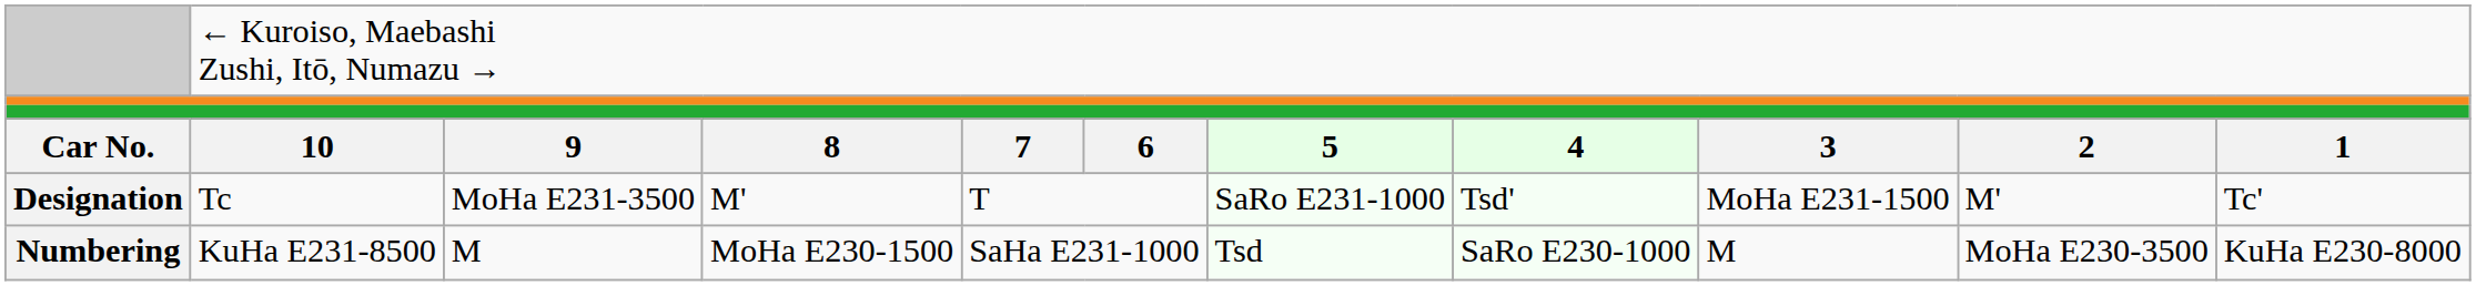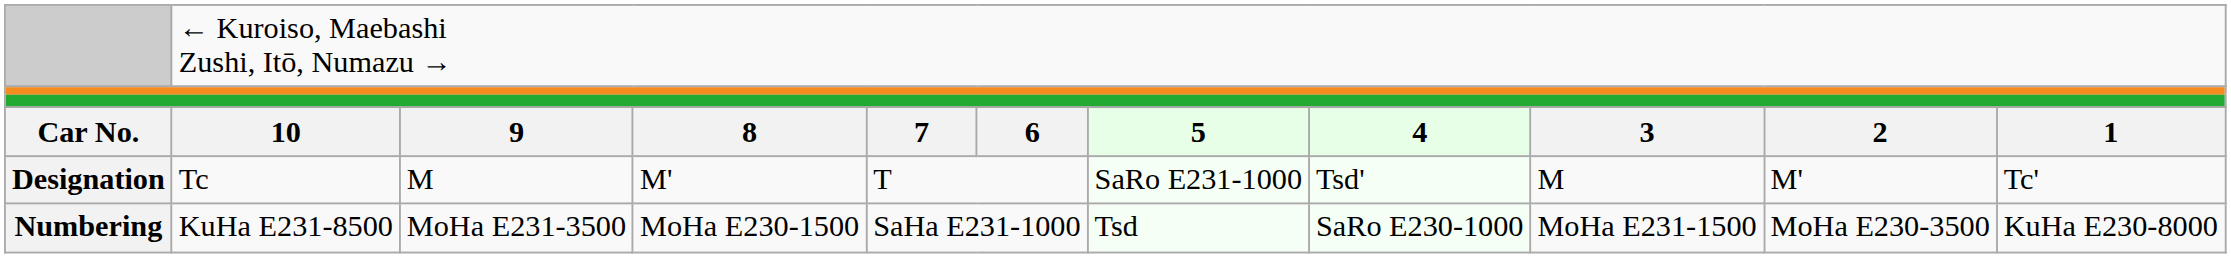Designation | column 3: MoHa E231-3500 -> M
Designation | column 9: MoHa E231-1500 -> M
Numbering | column 3: M -> MoHa E231-3500
Numbering | column 9: M -> MoHa E231-1500
